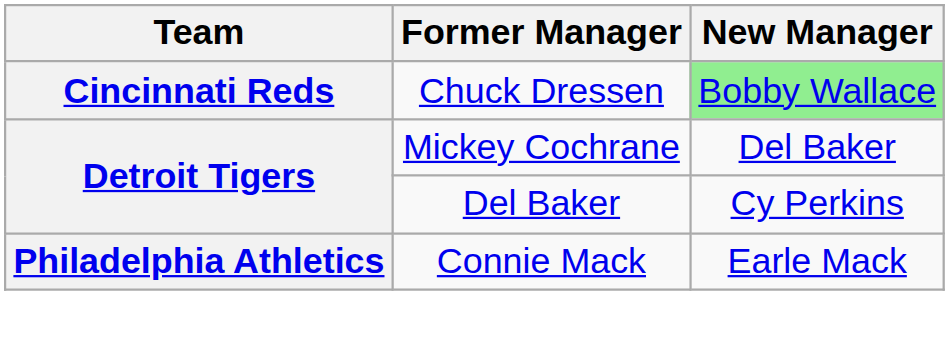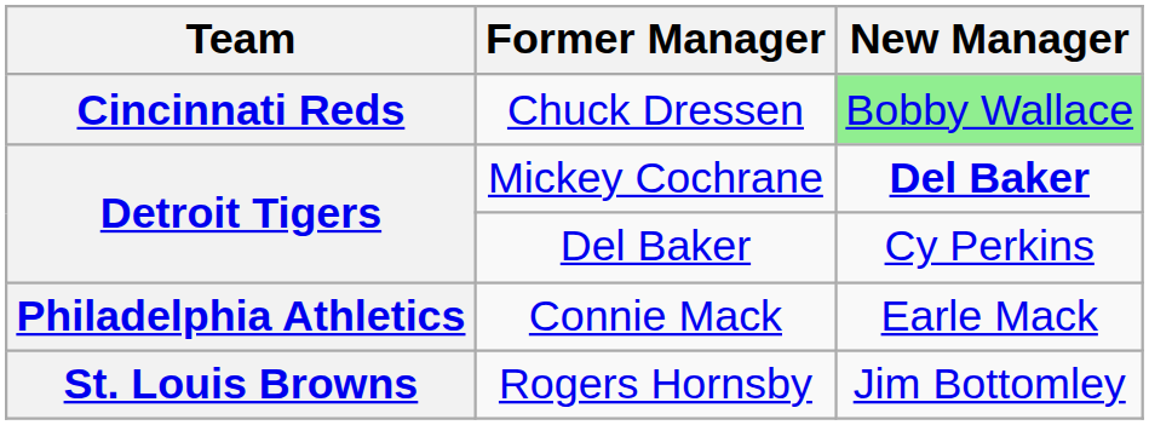Mickey Cochrane | New Manager: normal -> bold
+ row: St. Louis Browns | Rogers Hornsby | Jim Bottomley
